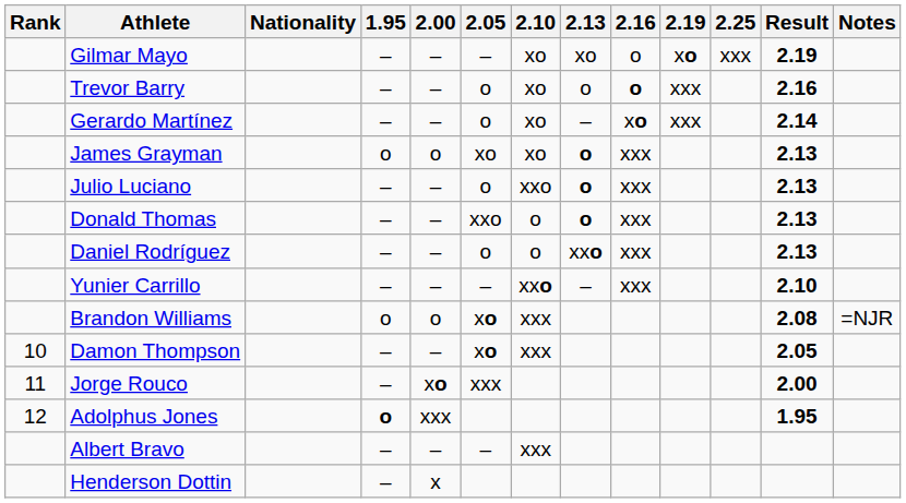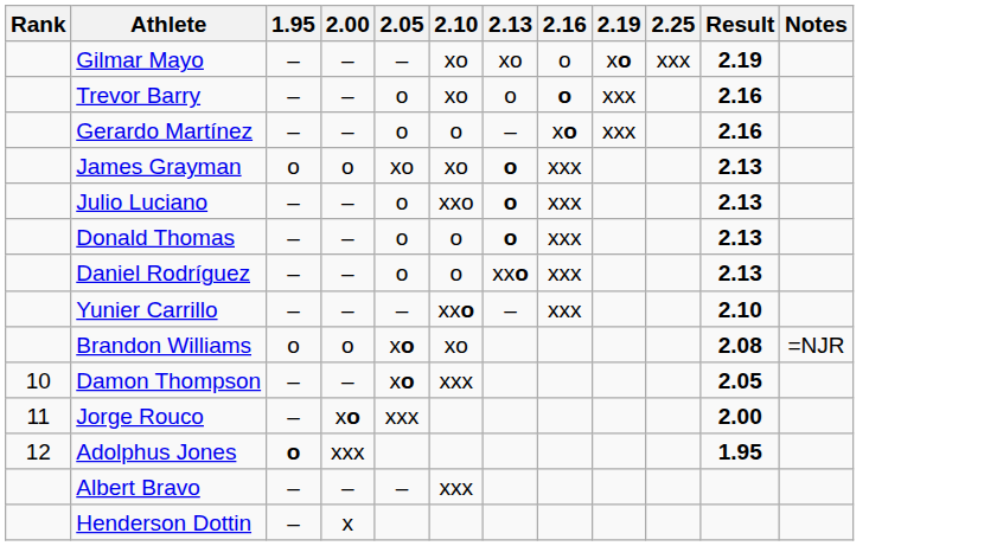- column: Nationality
Gerardo Martínez | 2.10: xo -> o
Gerardo Martínez | Result: 2.14 -> 2.16
Donald Thomas | 2.05: xxo -> o
Brandon Williams | 2.10: xxx -> xo
